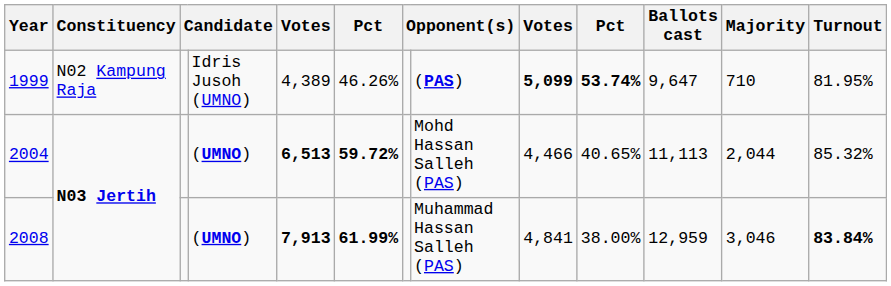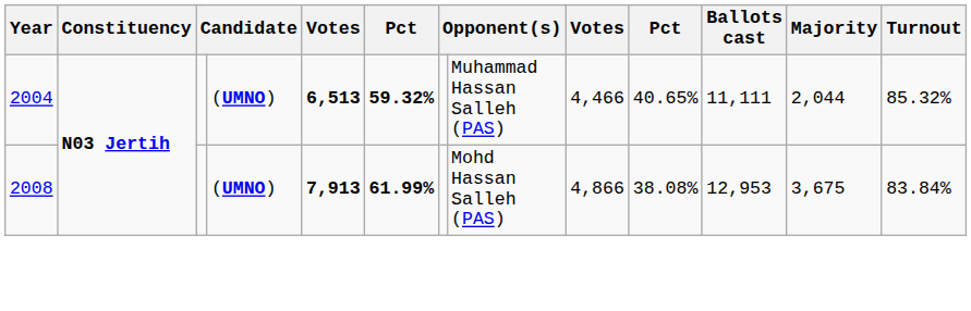- row: 1999 | N02 Kampung Raja | Idris Jusoh (UMNO) | 4,389 | 46.26% | (PAS) | 5,099 | 53.74% | 9,647 | 710 | 81.95%
2004 | column 6: 59.72% -> 59.32%
2004 | column 8: Mohd Hassan Salleh (PAS) -> Muhammad Hassan Salleh (PAS)
2004 | Ballots cast: 11,113 -> 11,111
2008 | column 8: Muhammad Hassan Salleh (PAS) -> Mohd Hassan Salleh (PAS)
2008 | column 9: 4,841 -> 4,866
2008 | column 10: 38.00% -> 38.08%
2008 | Ballots cast: 12,959 -> 12,953
2008 | Majority: 3,046 -> 3,675
2008 | Turnout: bold -> normal
